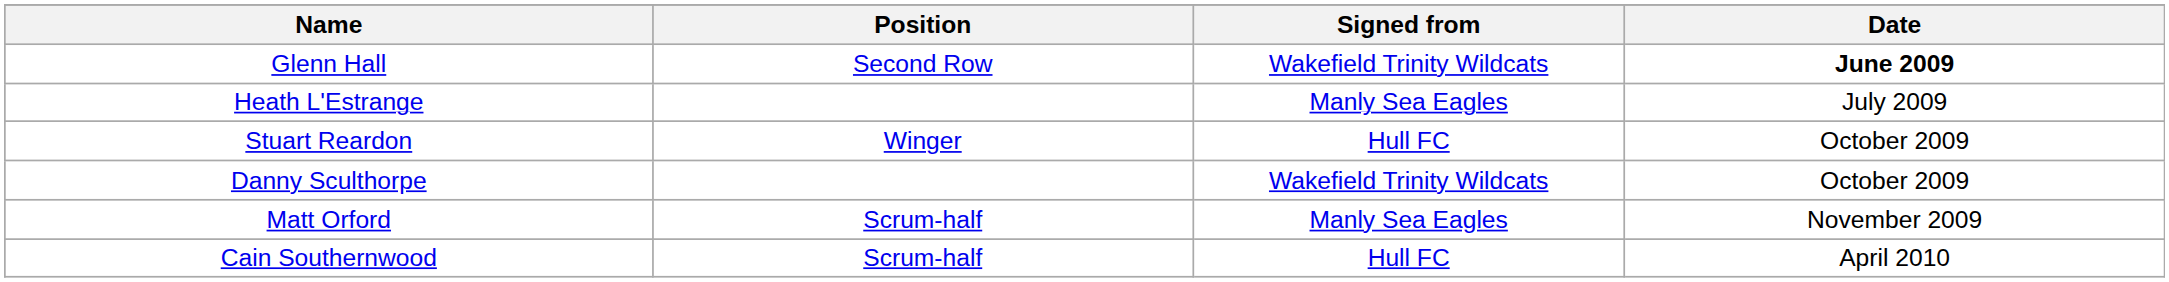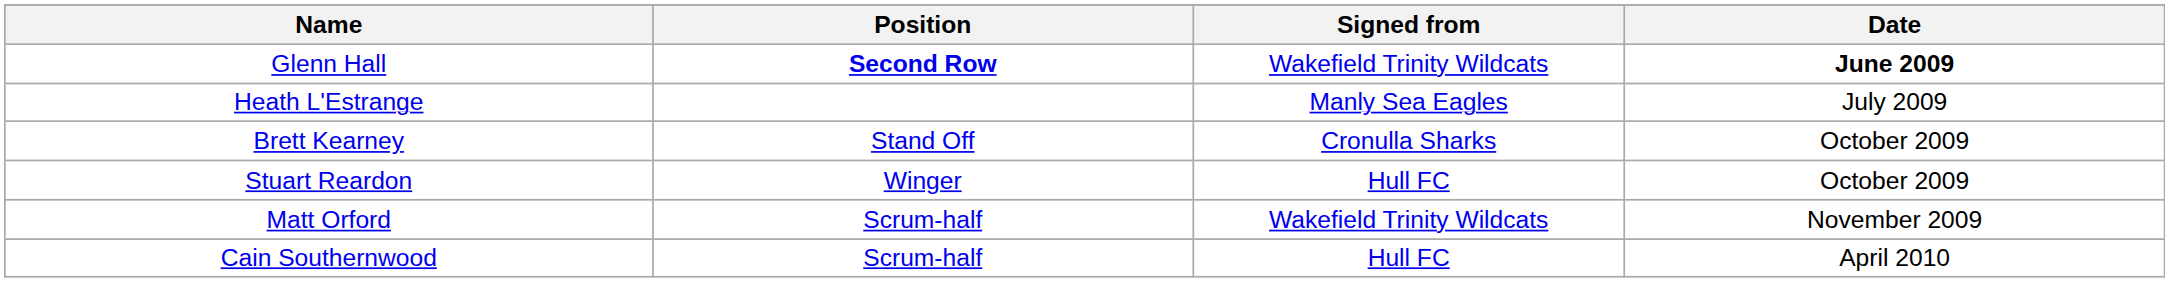Glenn Hall | Position: normal -> bold
+ row: Brett Kearney | Stand Off | Cronulla Sharks | October 2009
- row: Danny Sculthorpe | Wakefield Trinity Wildcats | October 2009
Matt Orford | Signed from: Manly Sea Eagles -> Wakefield Trinity Wildcats
